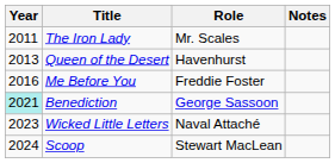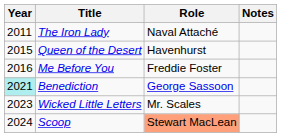The Iron Lady | Role: Mr. Scales -> Naval Attaché
Queen of the Desert | Year: 2013 -> 2015
Wicked Little Letters | Role: Naval Attaché -> Mr. Scales
Scoop | Role: no background -> lightsalmon background
